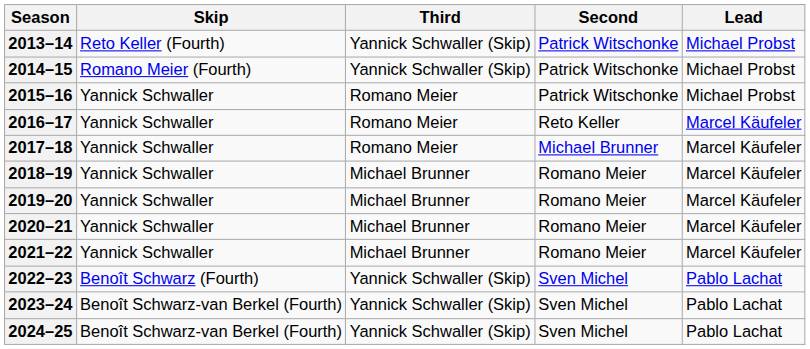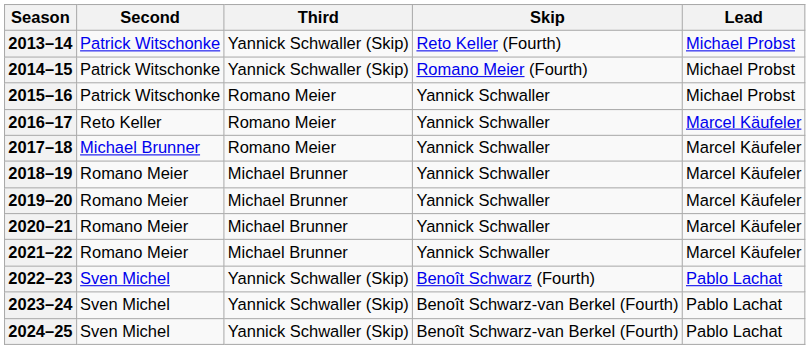columns swapped: Skip <-> Second
